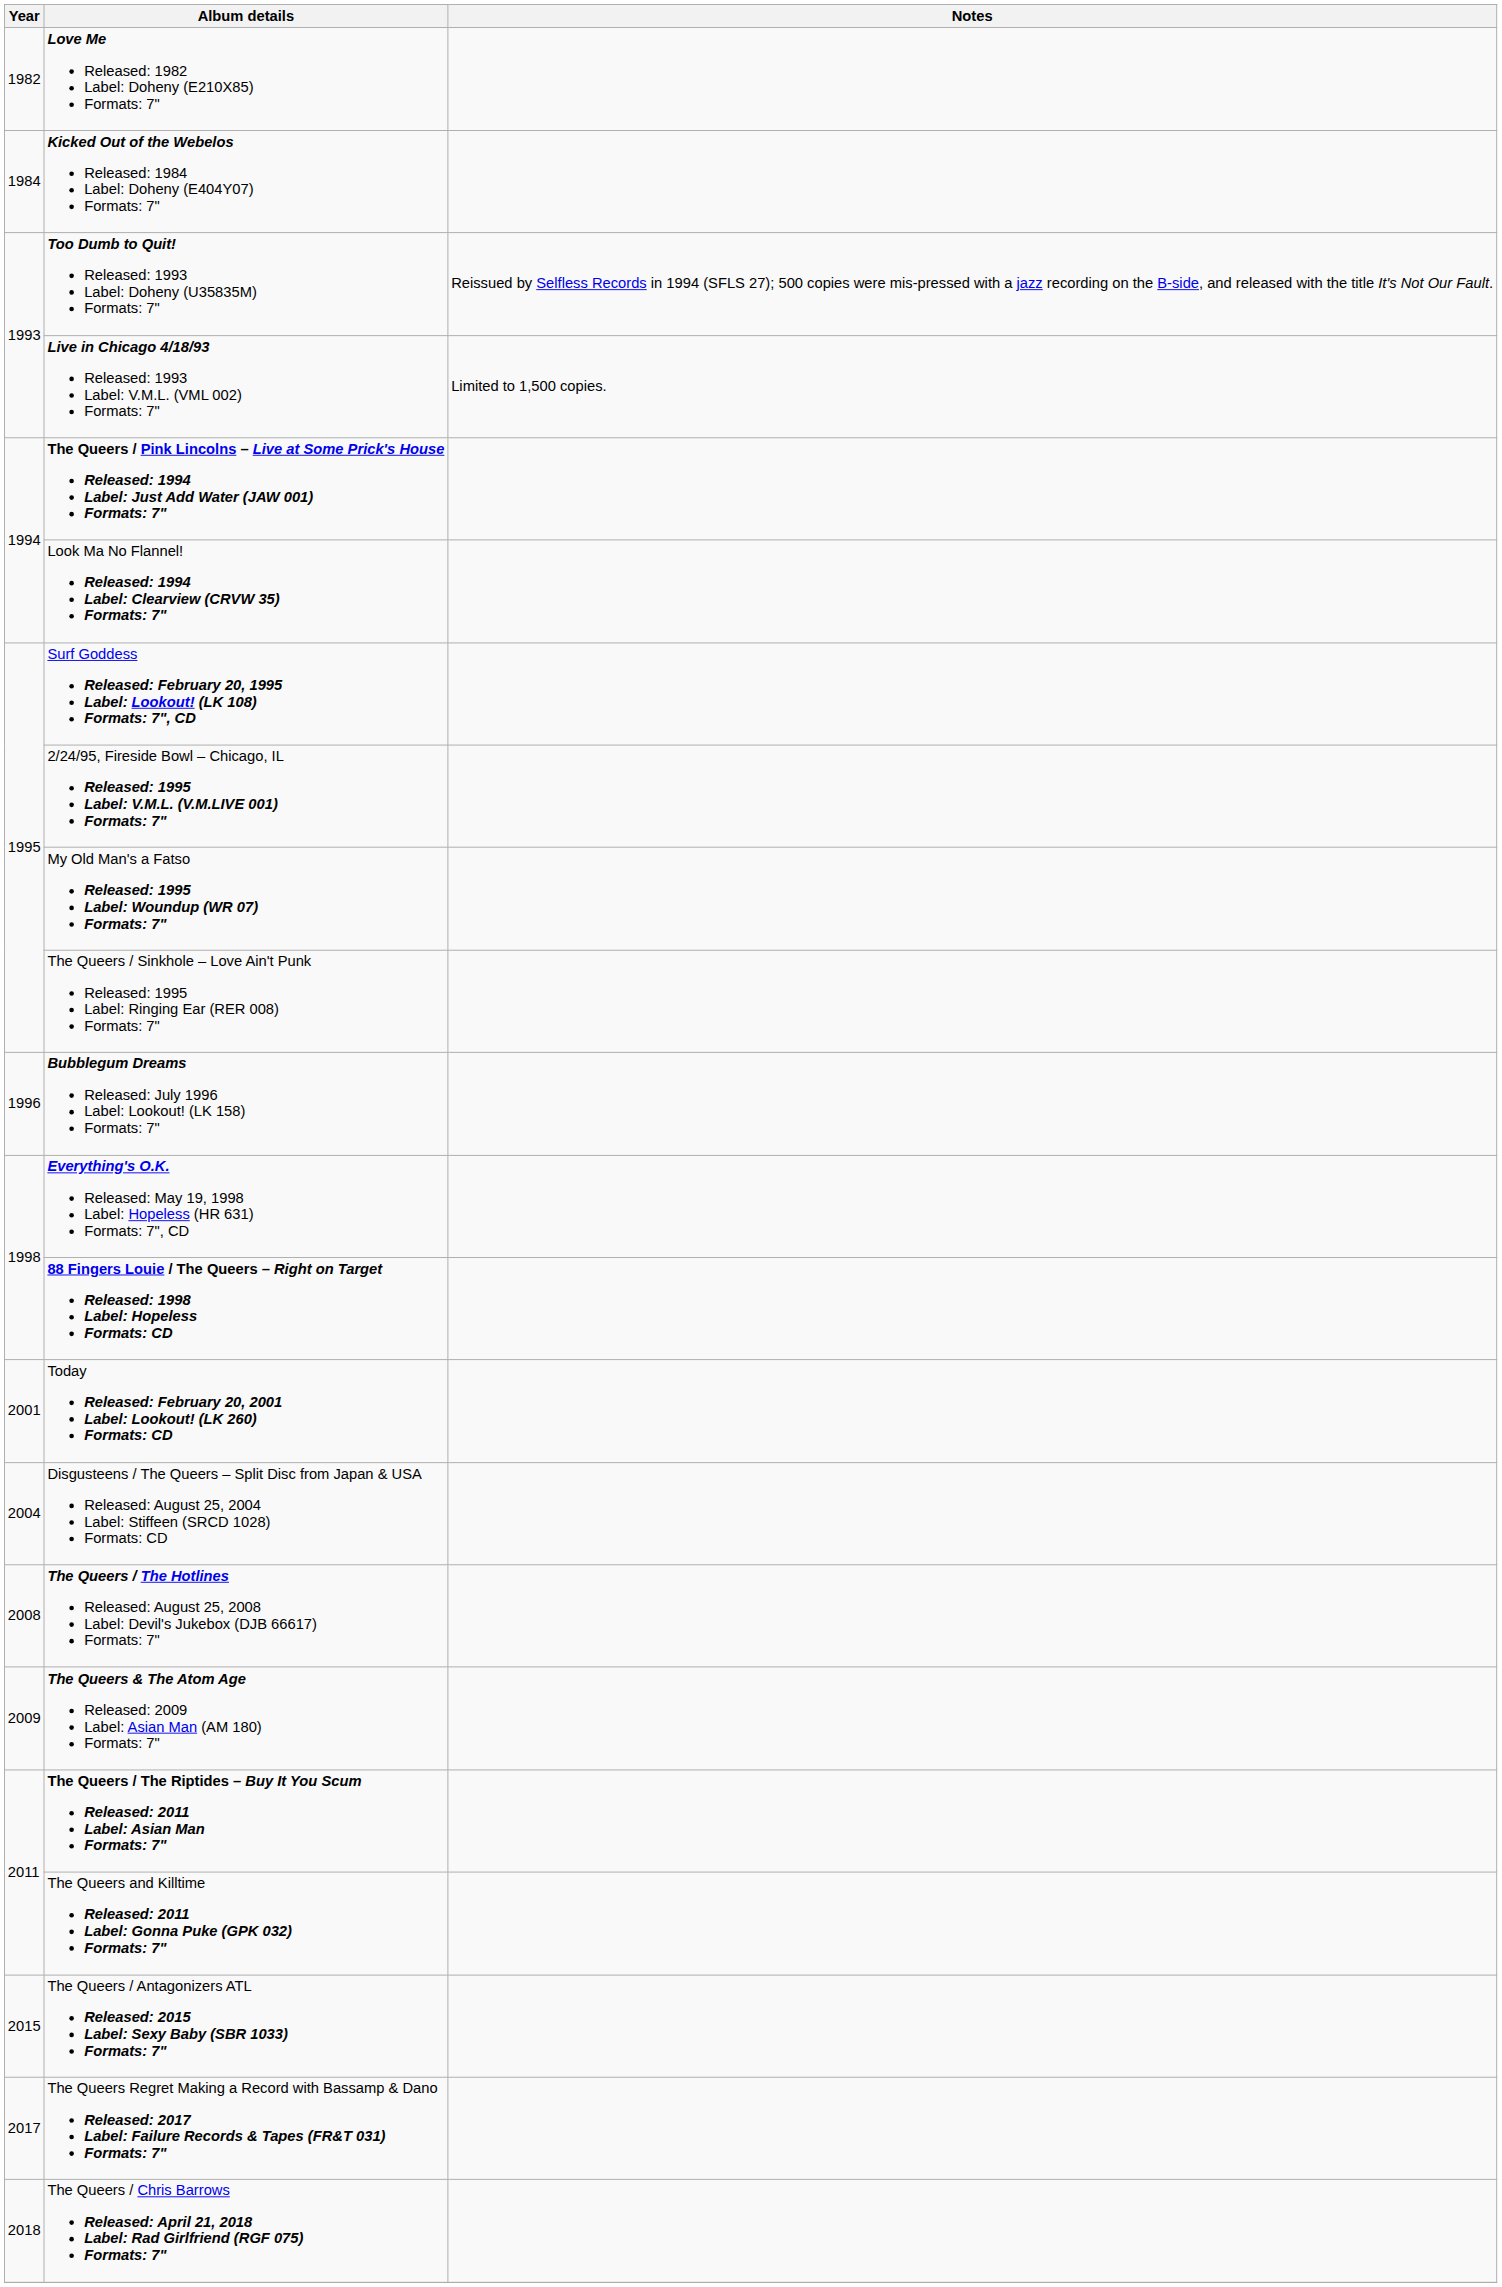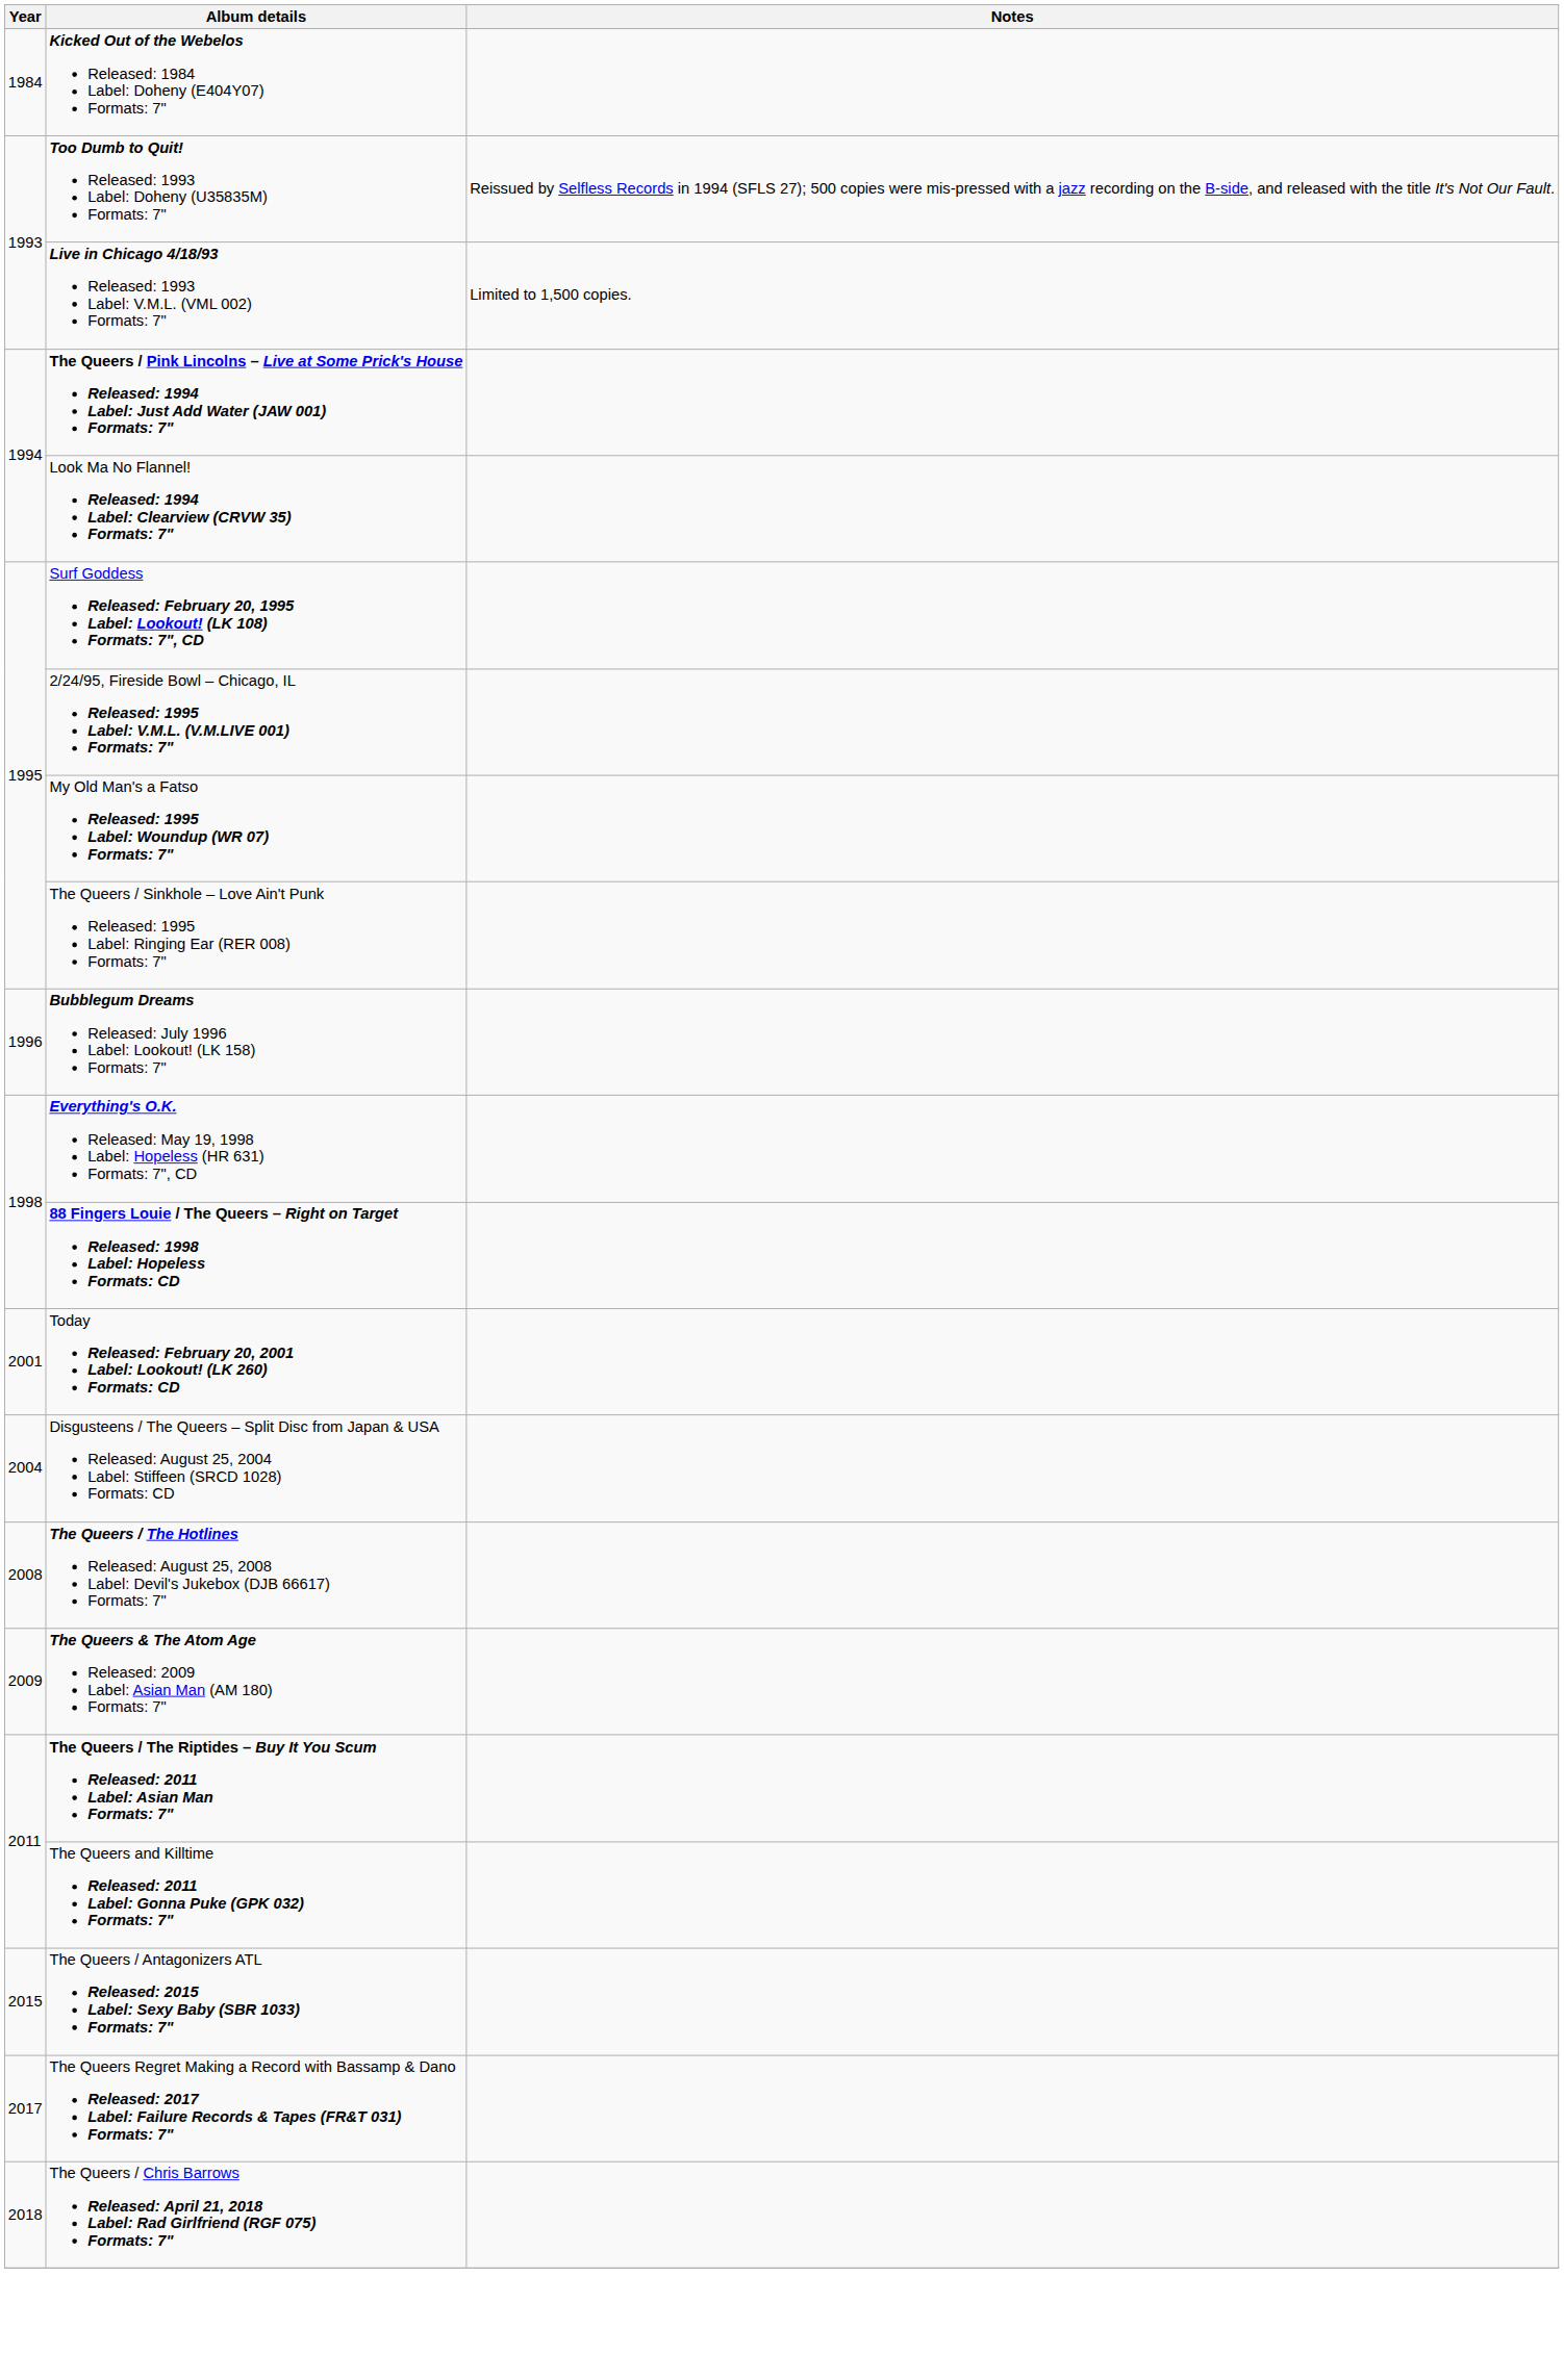- row: 1982 | Love Me Released: 1982 Label: Doheny (E210X85) Formats: 7"
